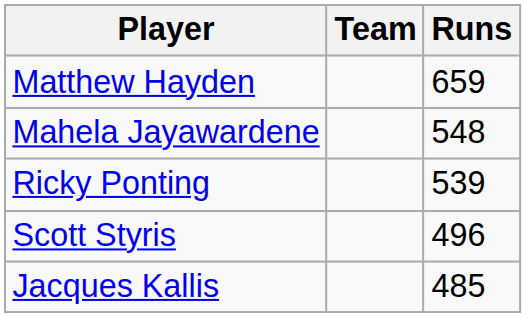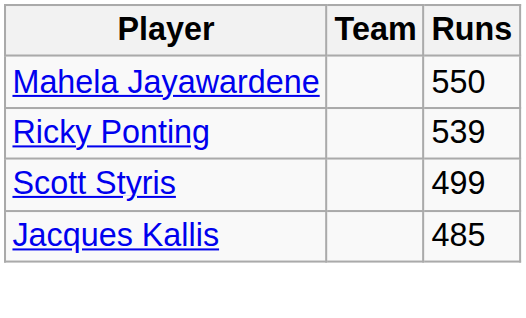- row: Matthew Hayden | 659
Mahela Jayawardene | Runs: 548 -> 550
Scott Styris | Runs: 496 -> 499
